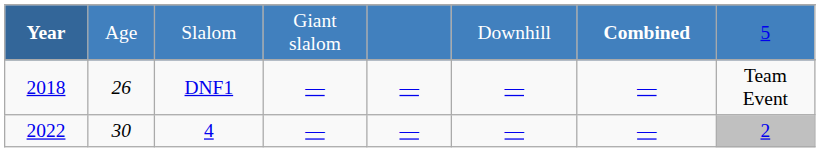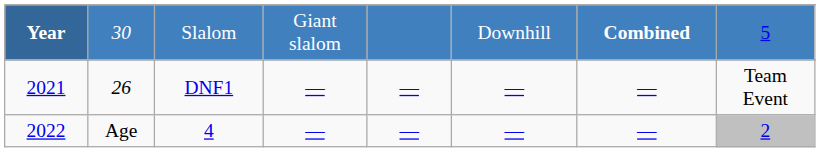Slalom | column 2: Age -> 30
DNF1 | Year: 2018 -> 2021
4 | column 2: 30 -> Age
